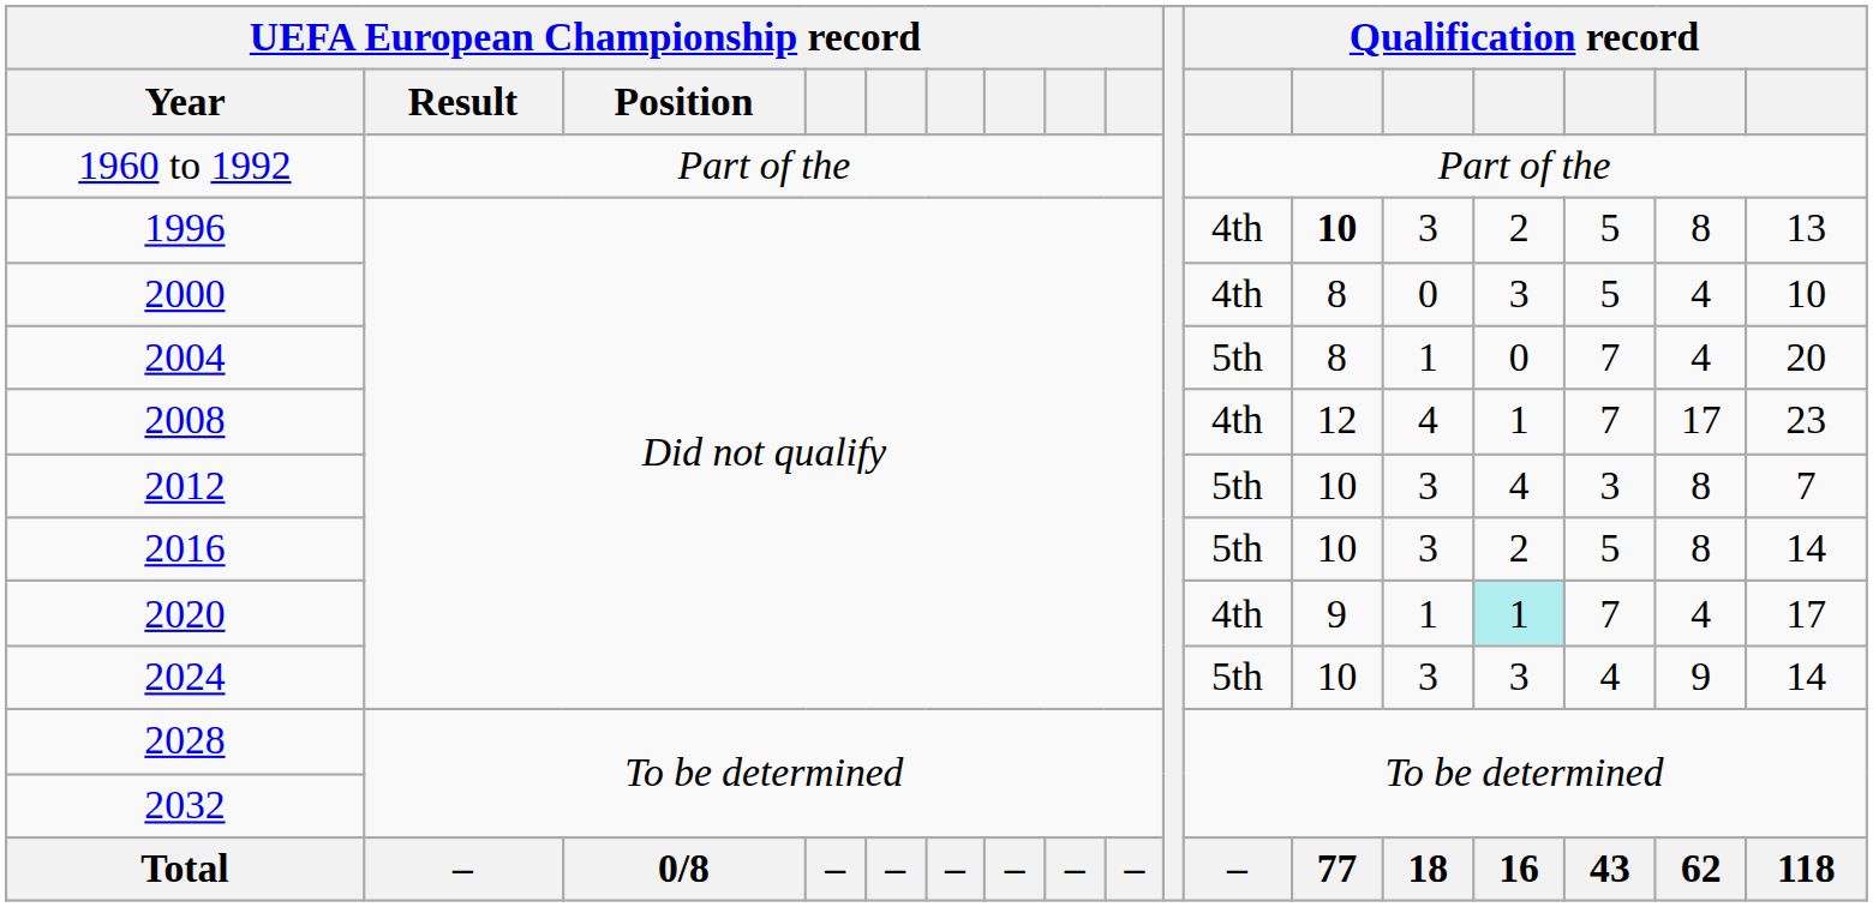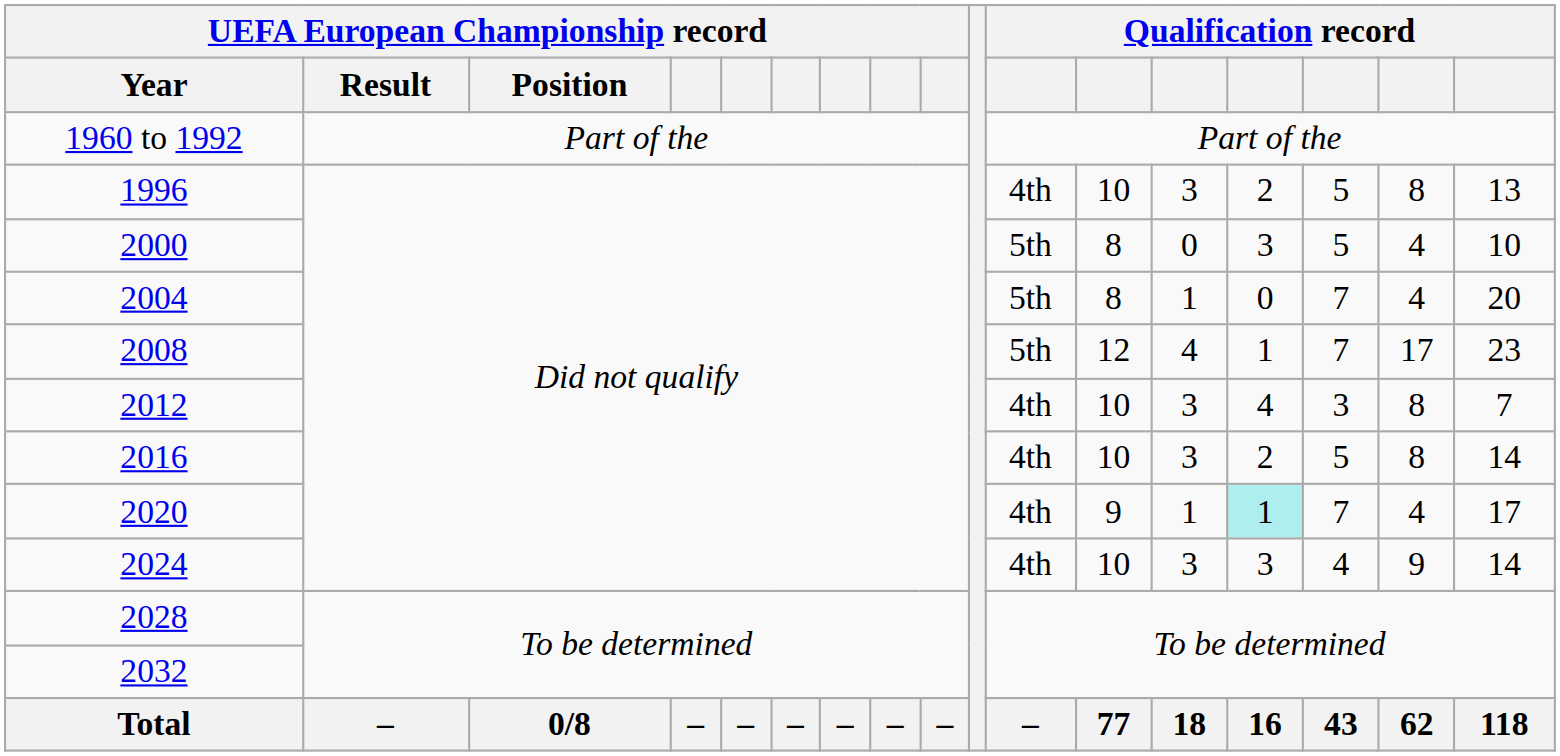1996 | column 12: bold -> normal
2000 | column 11: 4th -> 5th
2008 | column 11: 4th -> 5th
2012 | column 11: 5th -> 4th
2016 | column 11: 5th -> 4th
2024 | column 11: 5th -> 4th
